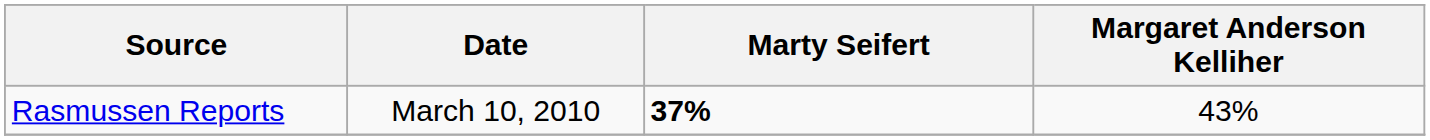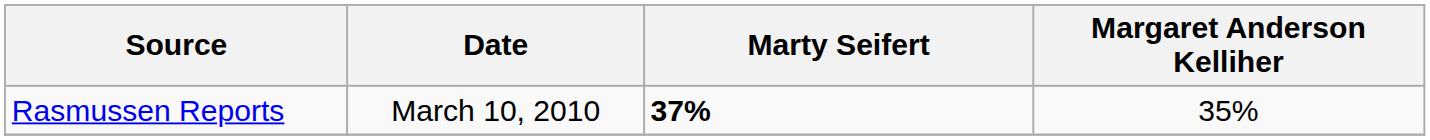Rasmussen Reports | Margaret Anderson Kelliher: 43% -> 35%
